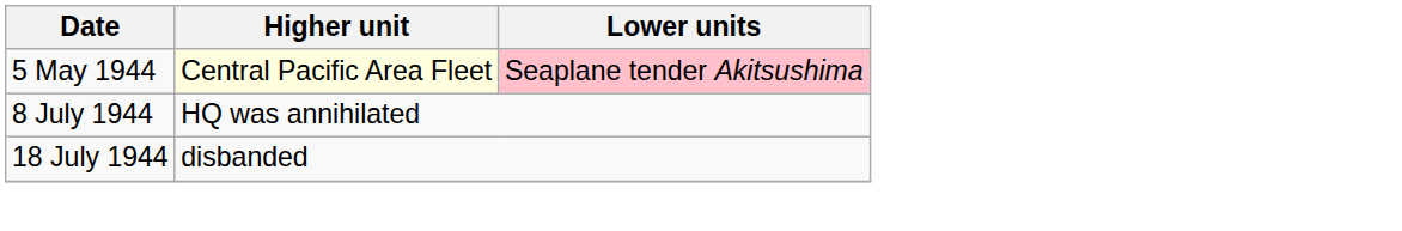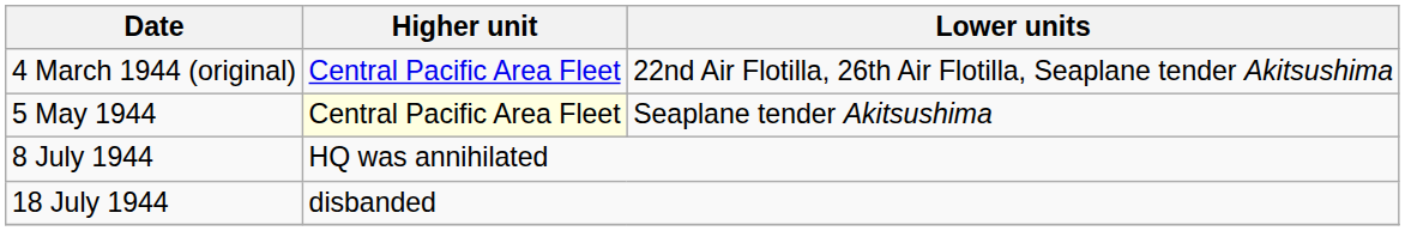+ row: 4 March 1944 (original) | Central Pacific Area Fleet | 22nd Air Flotilla, 26th Air Flotilla, Seaplane tender Akitsushima
5 May 1944 | Lower units: pink background -> no background
